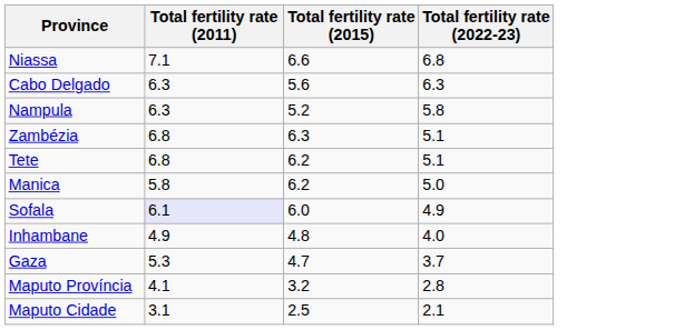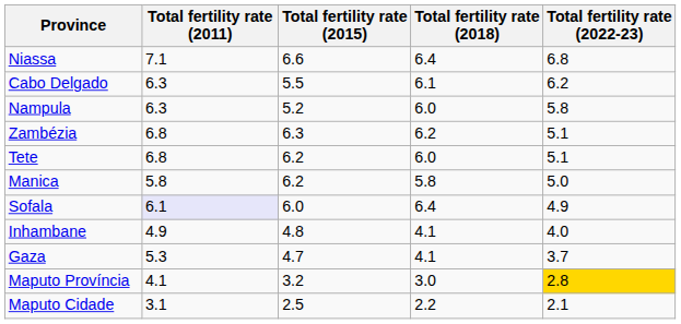+ column: Total fertility rate (2018) | 6.4 | 6.1 | 6.0 | 6.2 | 6.0 | 5.8 | 6.4 | 4.1 | 4.1 | 3.0 | 2.2
Cabo Delgado | Total fertility rate (2015): 5.6 -> 5.5
Cabo Delgado | Total fertility rate (2022-23): 6.3 -> 6.2
Maputo Província | Total fertility rate (2022-23): no background -> gold background
